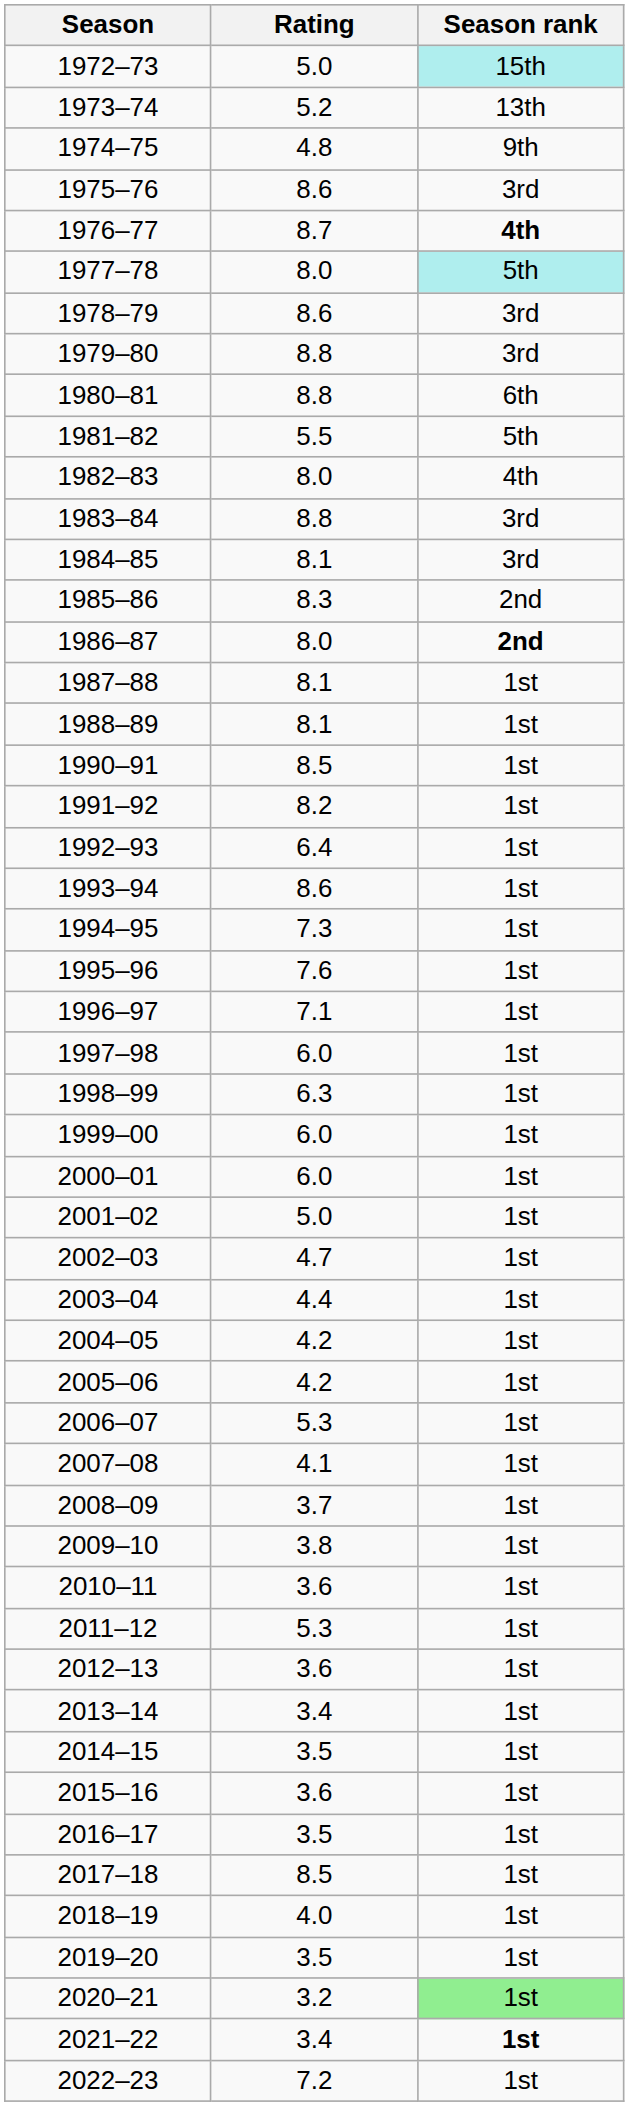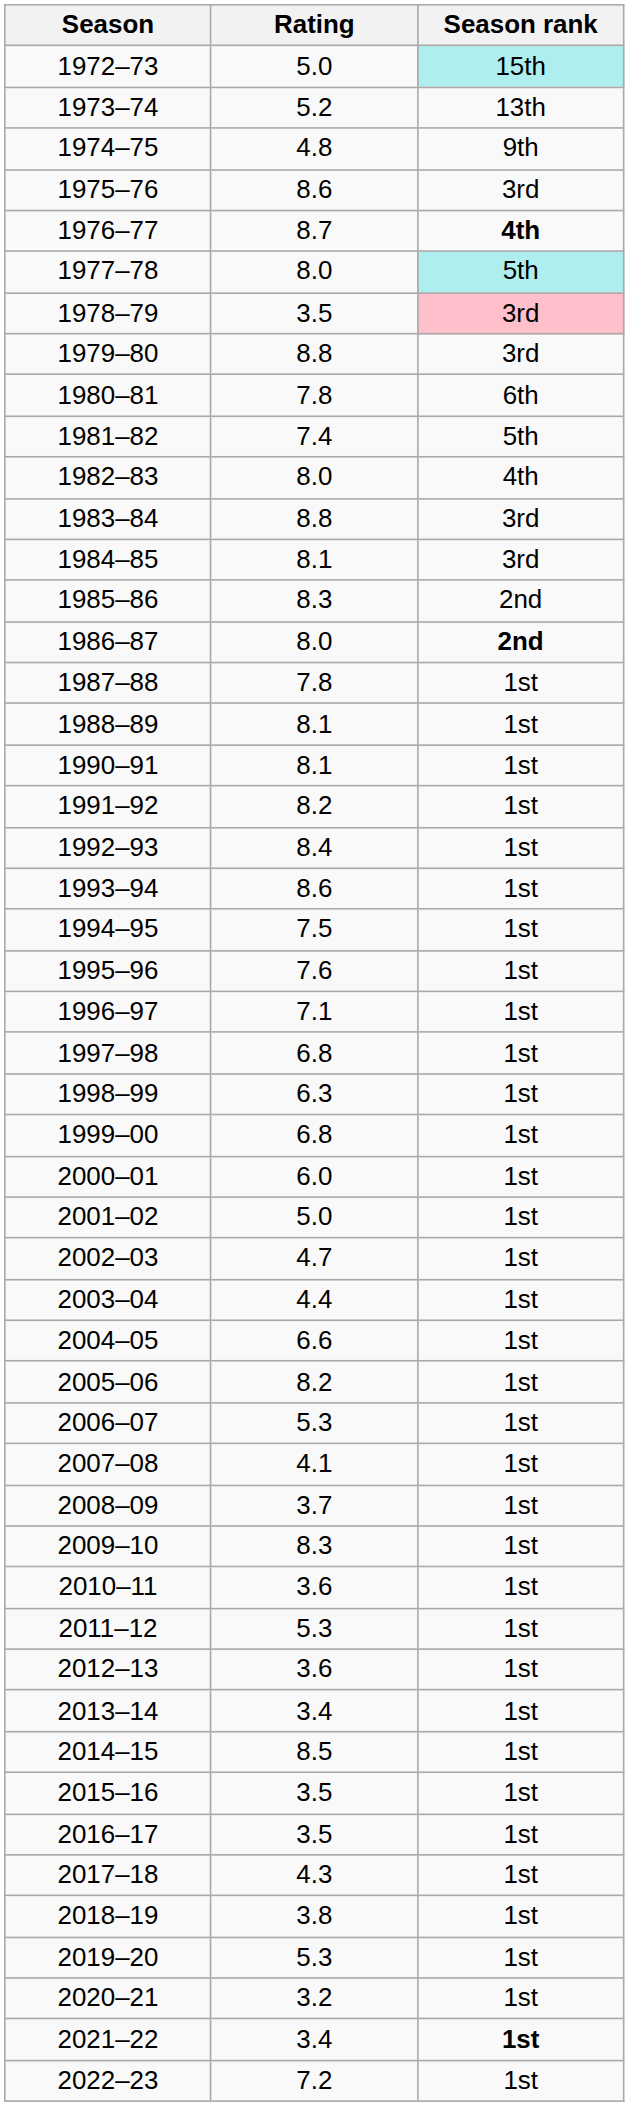1978–79 | Rating: 8.6 -> 3.5
1978–79 | Season rank: no background -> pink background
1980–81 | Rating: 8.8 -> 7.8
1981–82 | Rating: 5.5 -> 7.4
1987–88 | Rating: 8.1 -> 7.8
1990–91 | Rating: 8.5 -> 8.1
1992–93 | Rating: 6.4 -> 8.4
1994–95 | Rating: 7.3 -> 7.5
1997–98 | Rating: 6.0 -> 6.8
1999–00 | Rating: 6.0 -> 6.8
2004–05 | Rating: 4.2 -> 6.6
2005–06 | Rating: 4.2 -> 8.2
2009–10 | Rating: 3.8 -> 8.3
2014–15 | Rating: 3.5 -> 8.5
2015–16 | Rating: 3.6 -> 3.5
2017–18 | Rating: 8.5 -> 4.3
2018–19 | Rating: 4.0 -> 3.8
2019–20 | Rating: 3.5 -> 5.3
2020–21 | Season rank: lightgreen background -> no background
